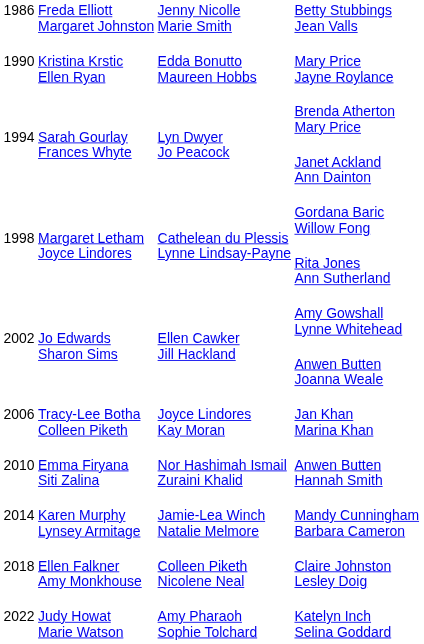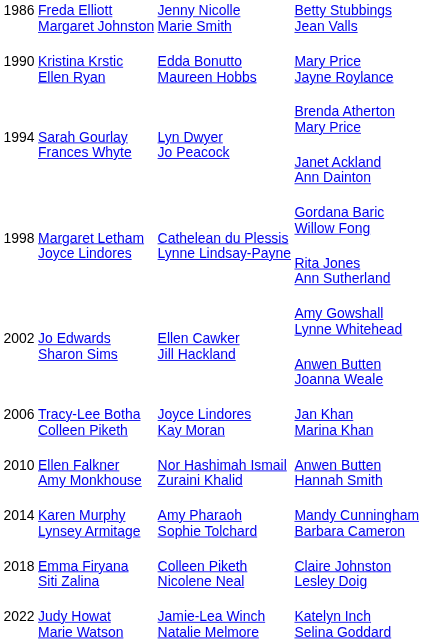Anwen Butten Hannah Smith | column 2: Emma Firyana Siti Zalina -> Ellen Falkner Amy Monkhouse
Mandy Cunningham Barbara Cameron | column 3: Jamie-Lea Winch Natalie Melmore -> Amy Pharaoh Sophie Tolchard
Claire Johnston Lesley Doig | column 2: Ellen Falkner Amy Monkhouse -> Emma Firyana Siti Zalina
Katelyn Inch Selina Goddard | column 3: Amy Pharaoh Sophie Tolchard -> Jamie-Lea Winch Natalie Melmore
